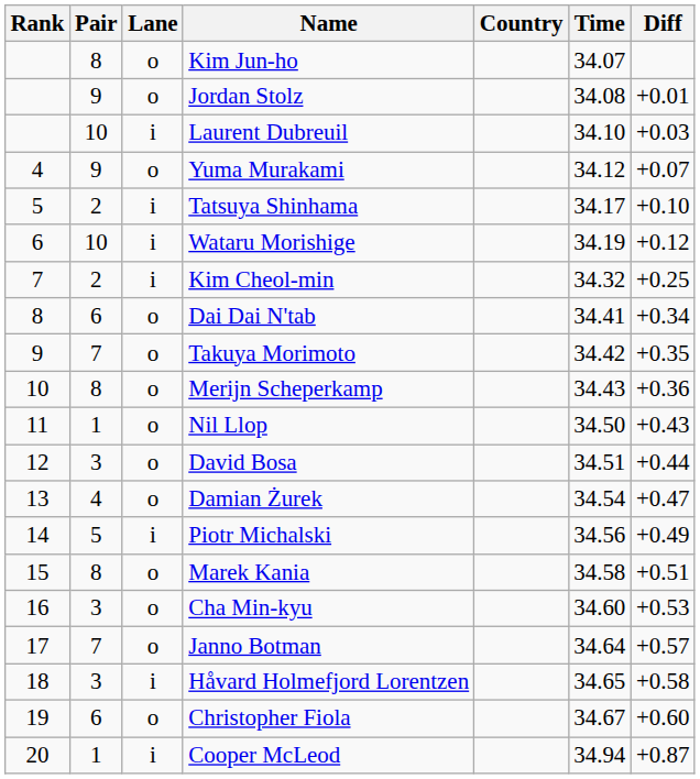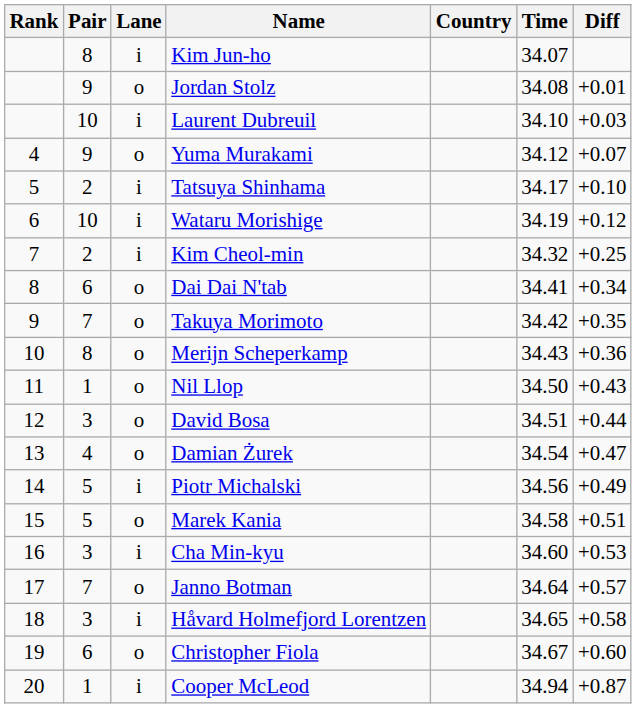Kim Jun-ho | Lane: o -> i
Marek Kania | Pair: 8 -> 5
Cha Min-kyu | Lane: o -> i
